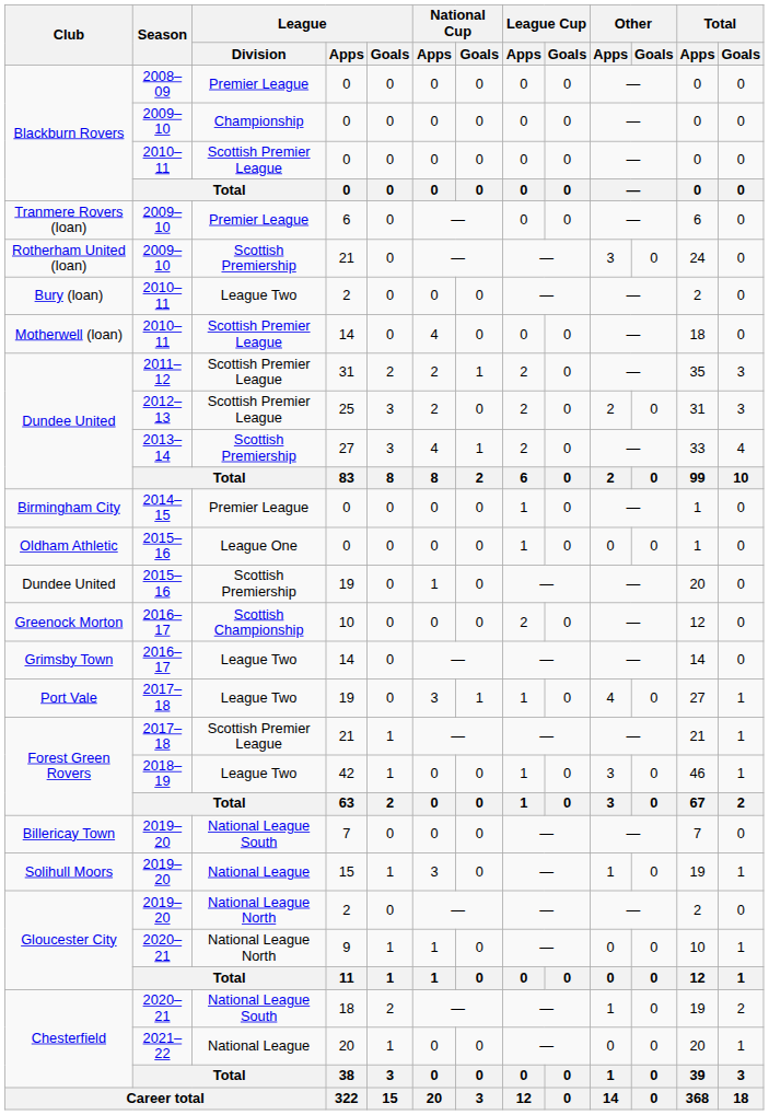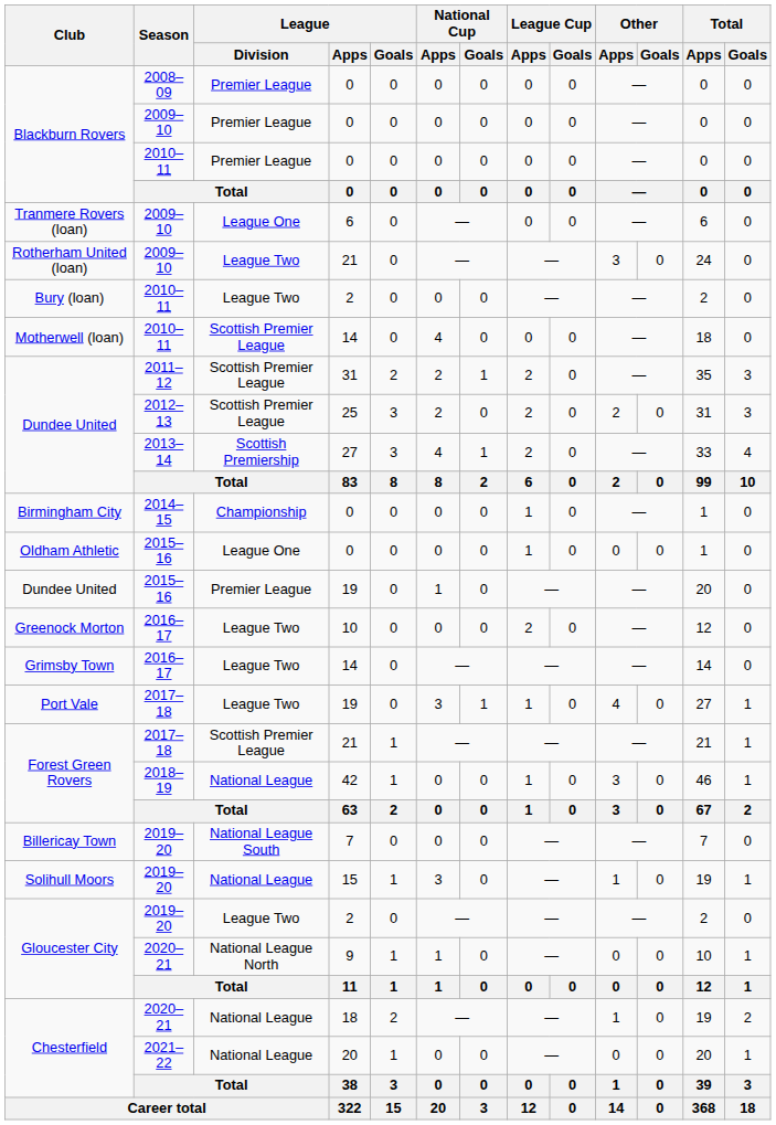Blackburn Rovers / 2009–10 | League / Division: Championship -> Premier League
Blackburn Rovers / 2010–11 | League / Division: Scottish Premier League -> Premier League
Tranmere Rovers (loan) | League / Division: Premier League -> League One
Rotherham United (loan) | League / Division: Scottish Premiership -> League Two
Birmingham City | League / Division: Premier League -> Championship
Dundee United / 2015–16 | League / Division: Scottish Premiership -> Premier League
Greenock Morton | League / Division: Scottish Championship -> League Two
Forest Green Rovers / 2018–19 | League / Division: League Two -> National League
Gloucester City / 2019–20 | League / Division: National League North -> League Two
Chesterfield / 2020–21 | League / Division: National League South -> National League
